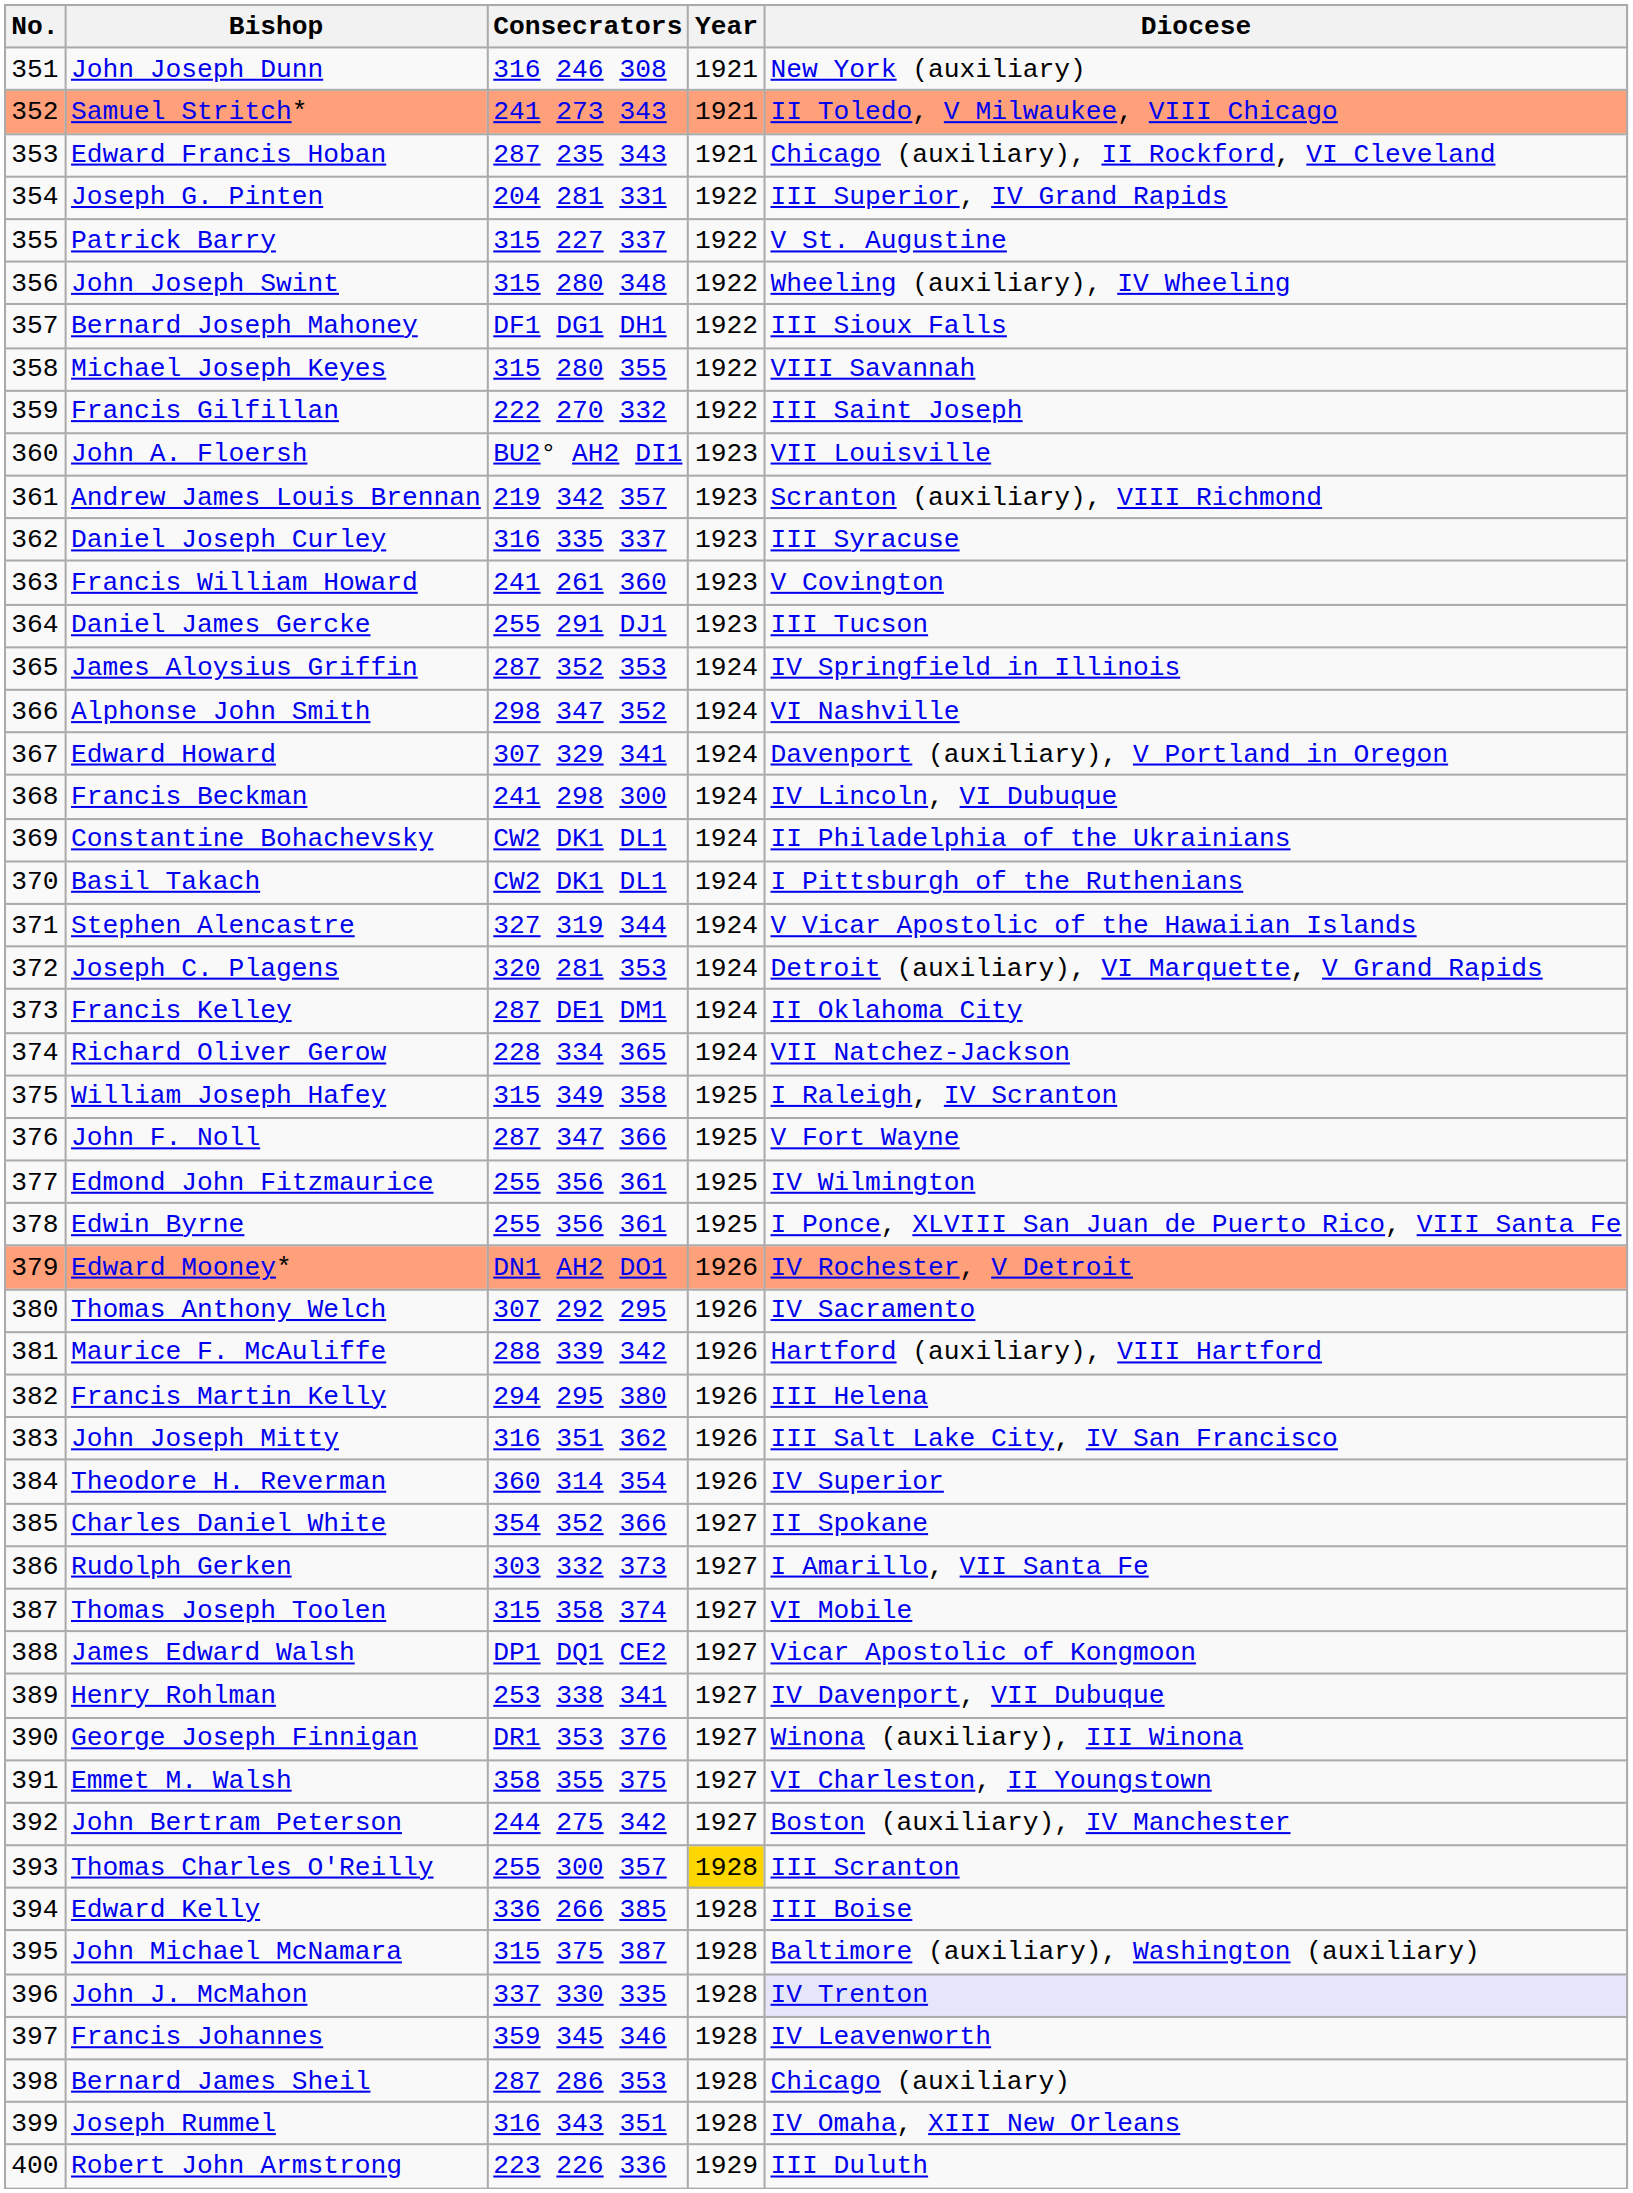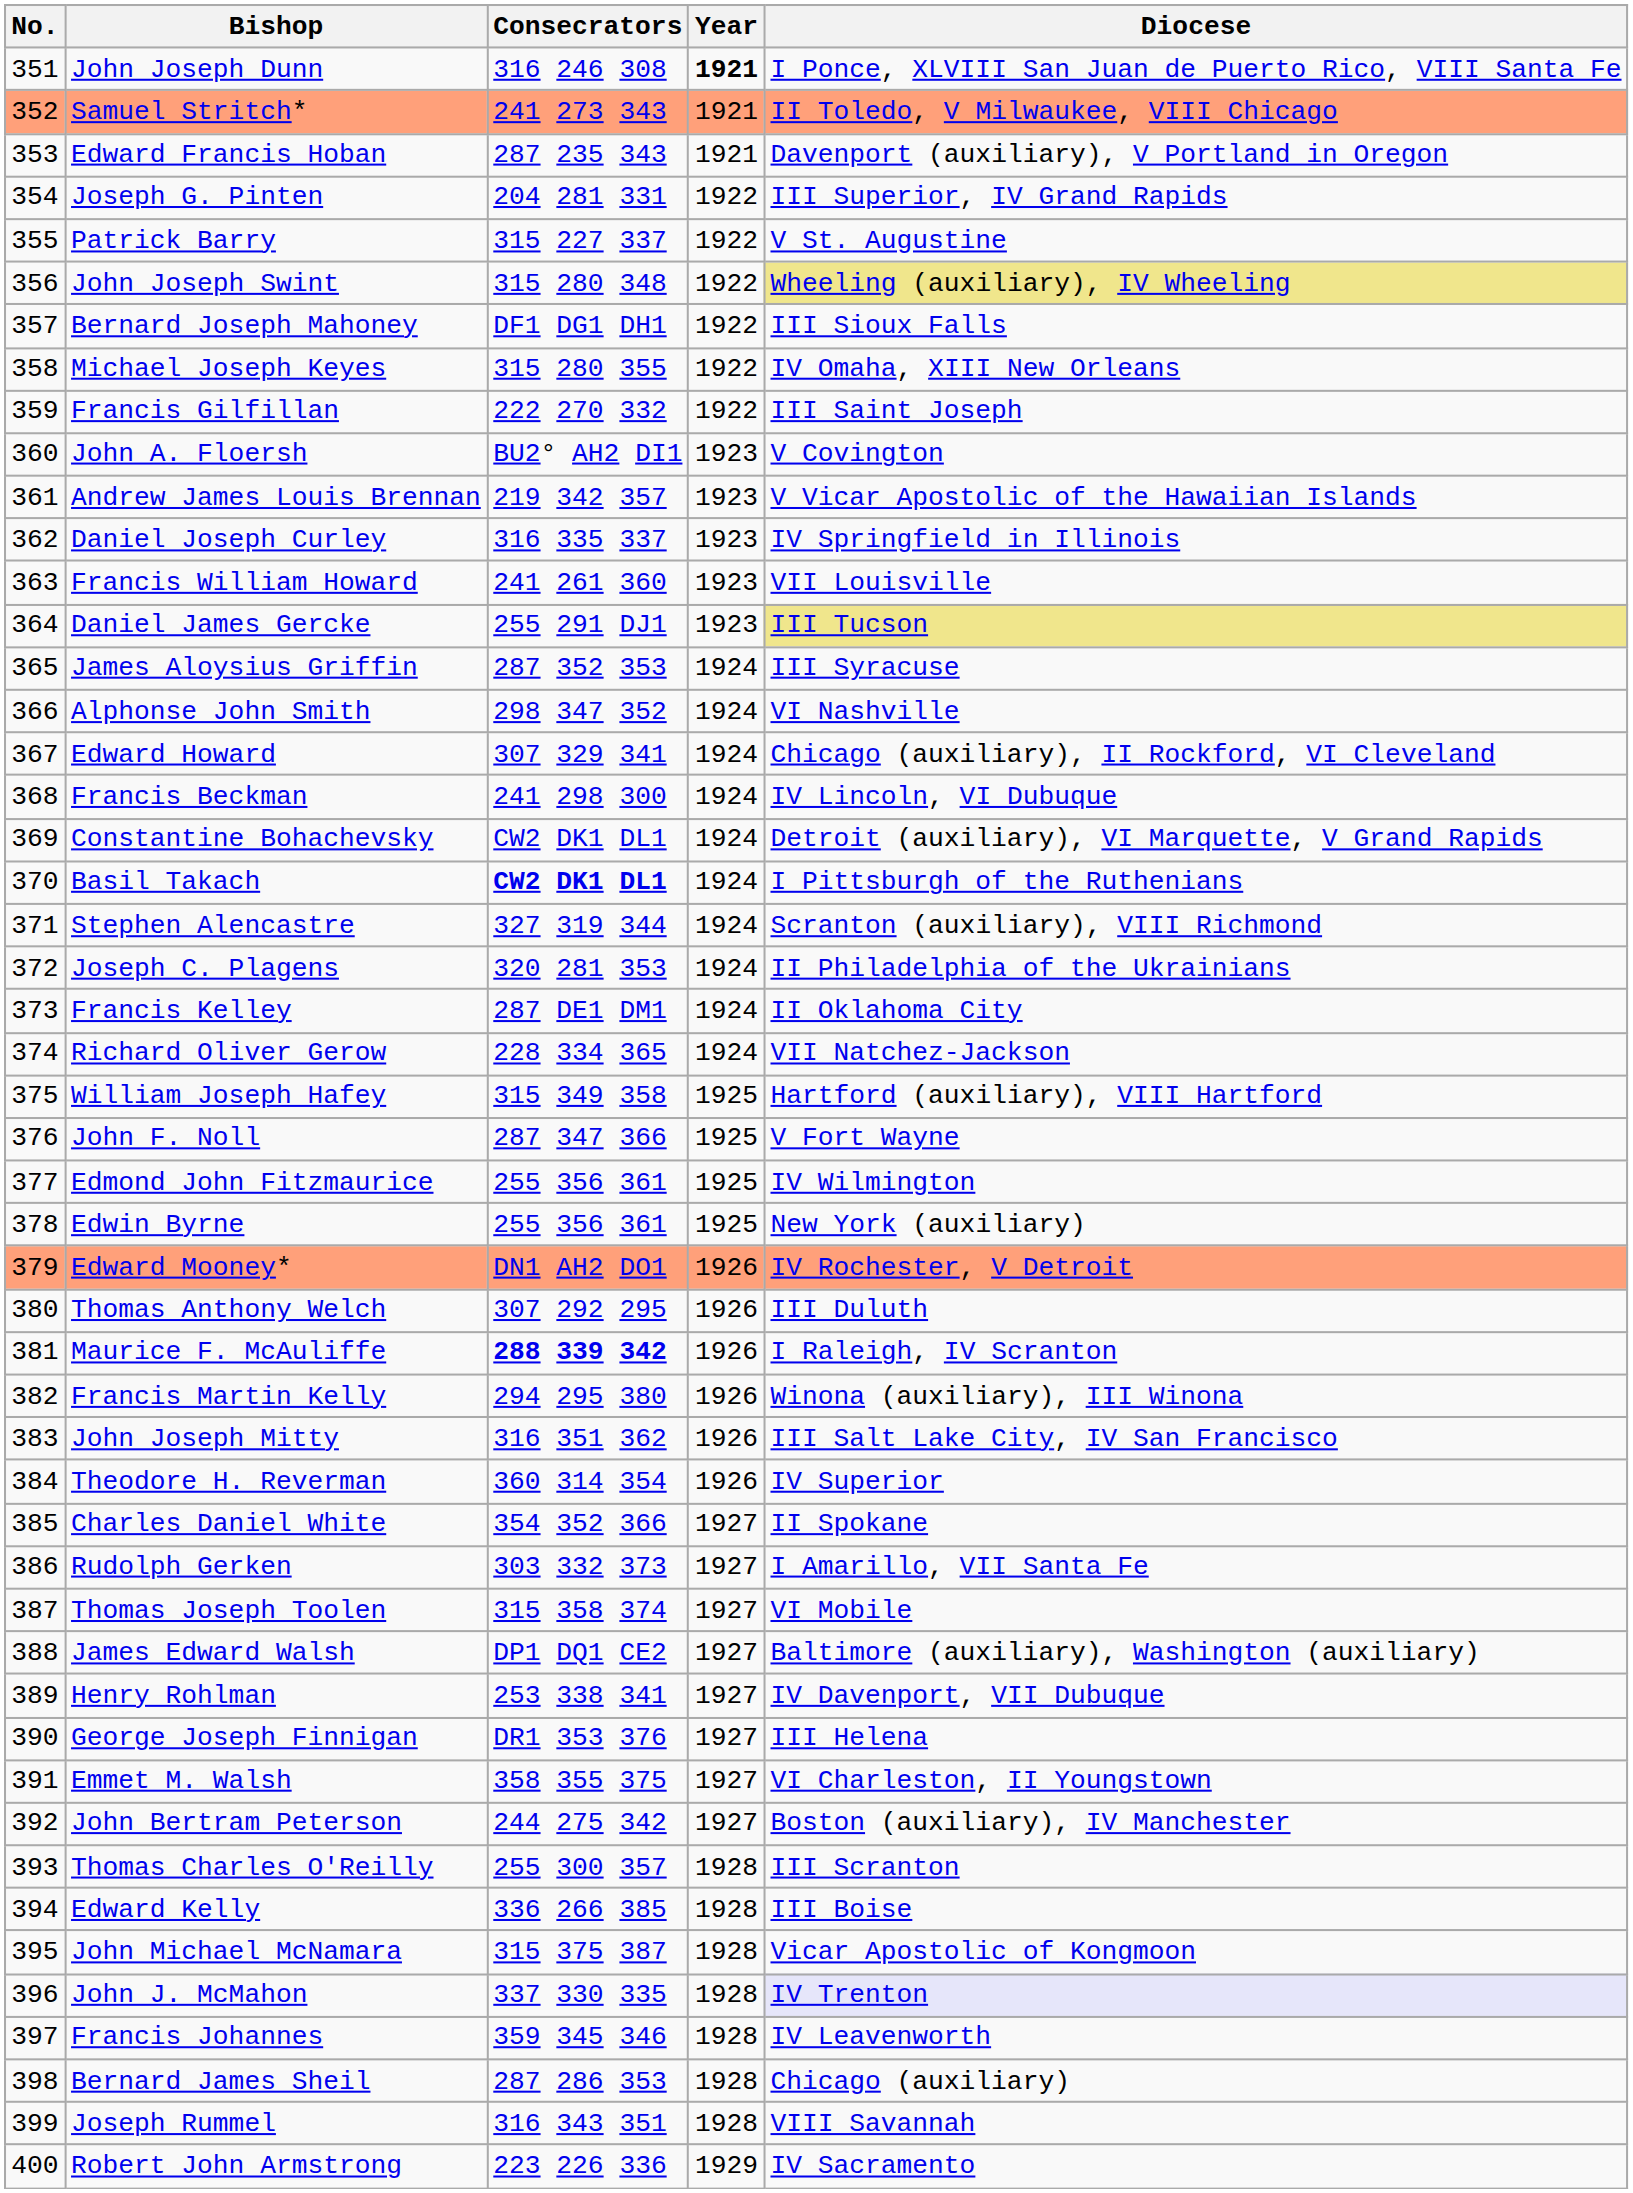John Joseph Dunn | Year: normal -> bold
John Joseph Dunn | Diocese: New York (auxiliary) -> I Ponce, XLVIII San Juan de Puerto Rico, VIII Santa Fe
Edward Francis Hoban | Diocese: Chicago (auxiliary), II Rockford, VI Cleveland -> Davenport (auxiliary), V Portland in Oregon
John Joseph Swint | Diocese: no background -> khaki background
Michael Joseph Keyes | Diocese: VIII Savannah -> IV Omaha, XIII New Orleans
John A. Floersh | Diocese: VII Louisville -> V Covington
Andrew James Louis Brennan | Diocese: Scranton (auxiliary), VIII Richmond -> V Vicar Apostolic of the Hawaiian Islands
Daniel Joseph Curley | Diocese: III Syracuse -> IV Springfield in Illinois
Francis William Howard | Diocese: V Covington -> VII Louisville
Daniel James Gercke | Diocese: no background -> khaki background
James Aloysius Griffin | Diocese: IV Springfield in Illinois -> III Syracuse
Edward Howard | Diocese: Davenport (auxiliary), V Portland in Oregon -> Chicago (auxiliary), II Rockford, VI Cleveland
Constantine Bohachevsky | Diocese: II Philadelphia of the Ukrainians -> Detroit (auxiliary), VI Marquette, V Grand Rapids
Basil Takach | Consecrators: normal -> bold
Stephen Alencastre | Diocese: V Vicar Apostolic of the Hawaiian Islands -> Scranton (auxiliary), VIII Richmond
Joseph C. Plagens | Diocese: Detroit (auxiliary), VI Marquette, V Grand Rapids -> II Philadelphia of the Ukrainians
William Joseph Hafey | Diocese: I Raleigh, IV Scranton -> Hartford (auxiliary), VIII Hartford
Edwin Byrne | Diocese: I Ponce, XLVIII San Juan de Puerto Rico, VIII Santa Fe -> New York (auxiliary)
Thomas Anthony Welch | Diocese: IV Sacramento -> III Duluth
Maurice F. McAuliffe | Consecrators: normal -> bold
Maurice F. McAuliffe | Diocese: Hartford (auxiliary), VIII Hartford -> I Raleigh, IV Scranton
Francis Martin Kelly | Diocese: III Helena -> Winona (auxiliary), III Winona
James Edward Walsh | Diocese: Vicar Apostolic of Kongmoon -> Baltimore (auxiliary), Washington (auxiliary)
George Joseph Finnigan | Diocese: Winona (auxiliary), III Winona -> III Helena
Thomas Charles O'Reilly | Year: gold background -> no background
John Michael McNamara | Diocese: Baltimore (auxiliary), Washington (auxiliary) -> Vicar Apostolic of Kongmoon
Joseph Rummel | Diocese: IV Omaha, XIII New Orleans -> VIII Savannah
Robert John Armstrong | Diocese: III Duluth -> IV Sacramento
